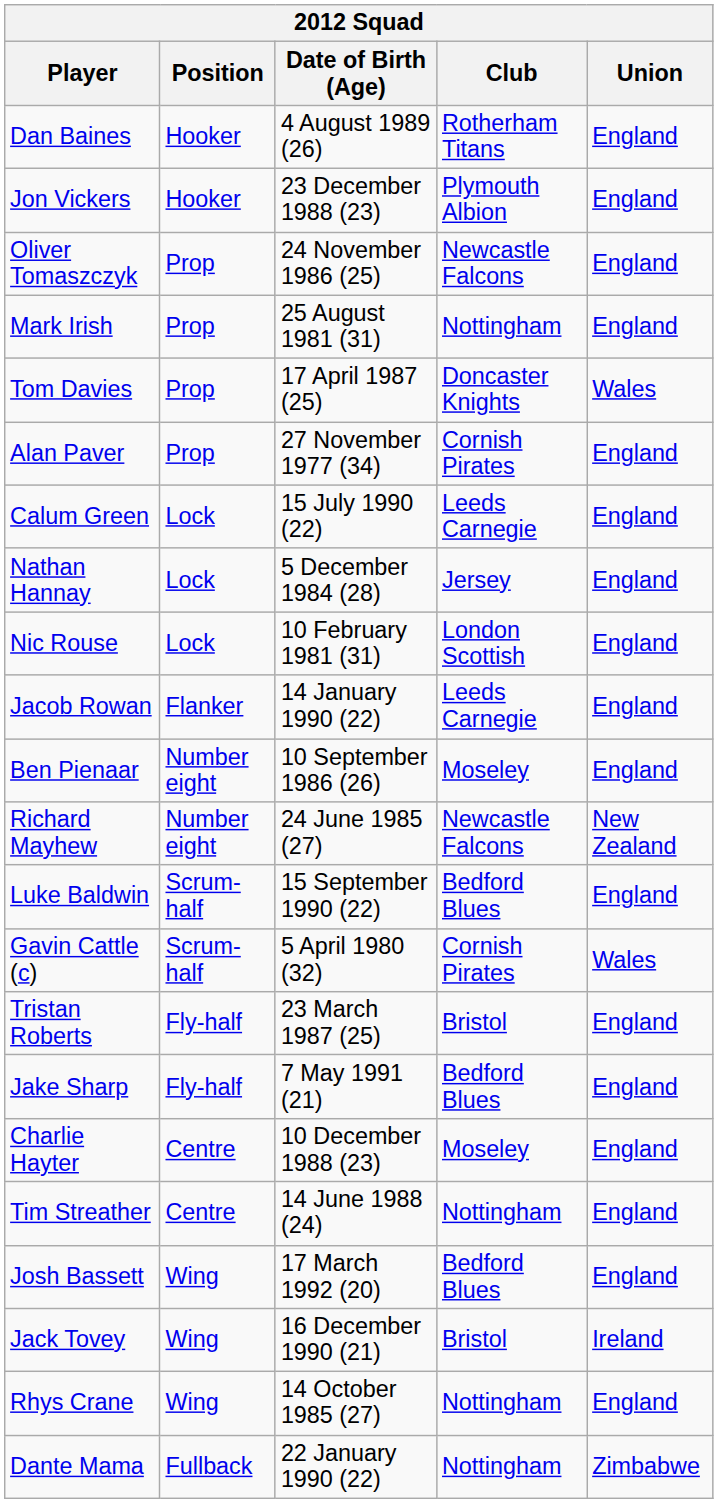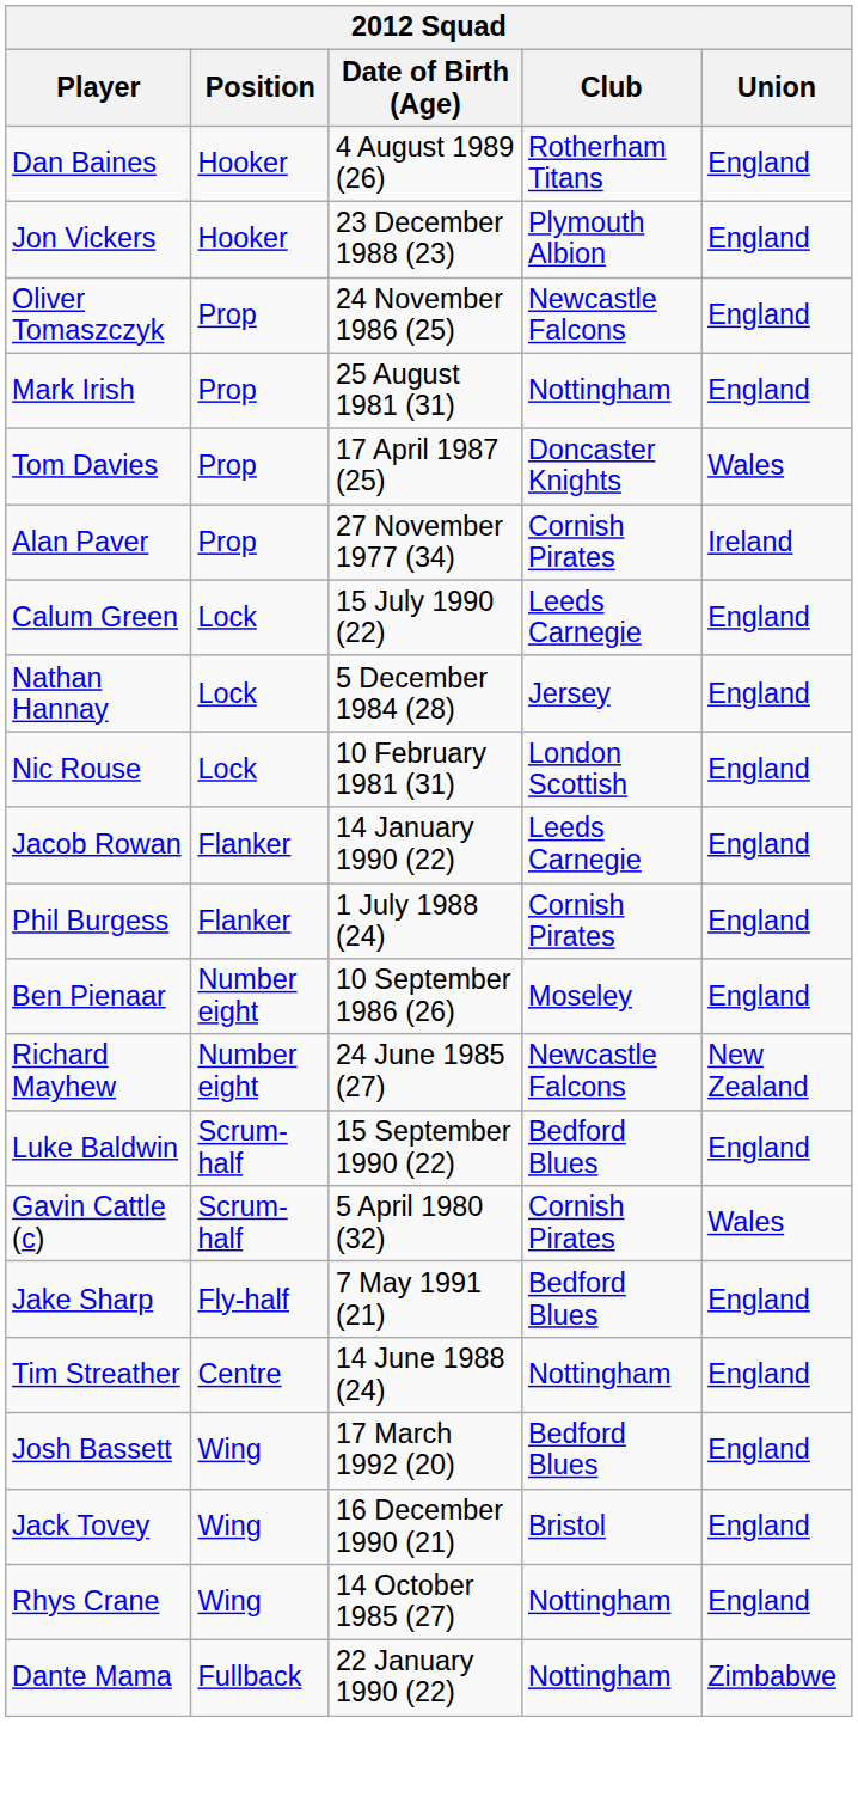Alan Paver | Union: England -> Ireland
+ row: Phil Burgess | Flanker | 1 July 1988 (24) | Cornish Pirates | England
- row: Tristan Roberts | Fly-half | 23 March 1987 (25) | Bristol | England
- row: Charlie Hayter | Centre | 10 December 1988 (23) | Moseley | England
Jack Tovey | Union: Ireland -> England
